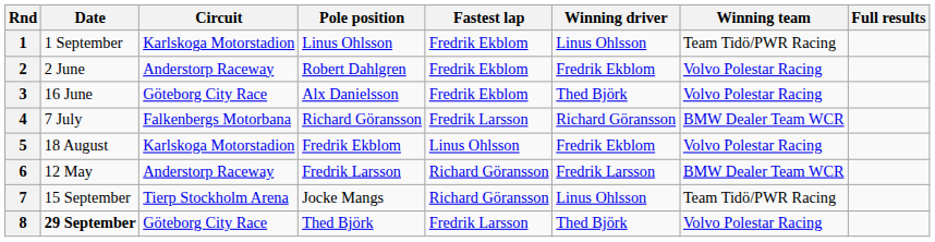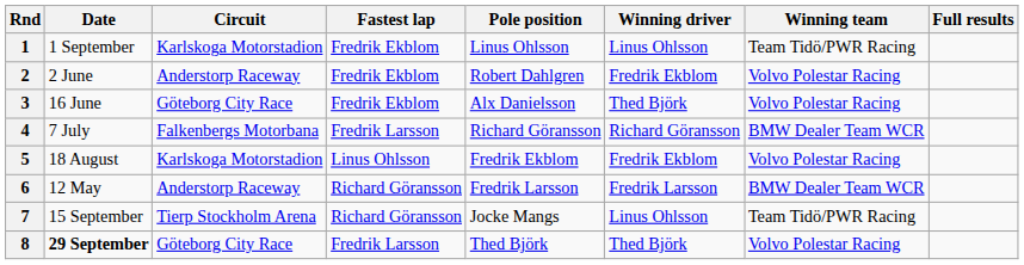columns swapped: Pole position <-> Fastest lap
